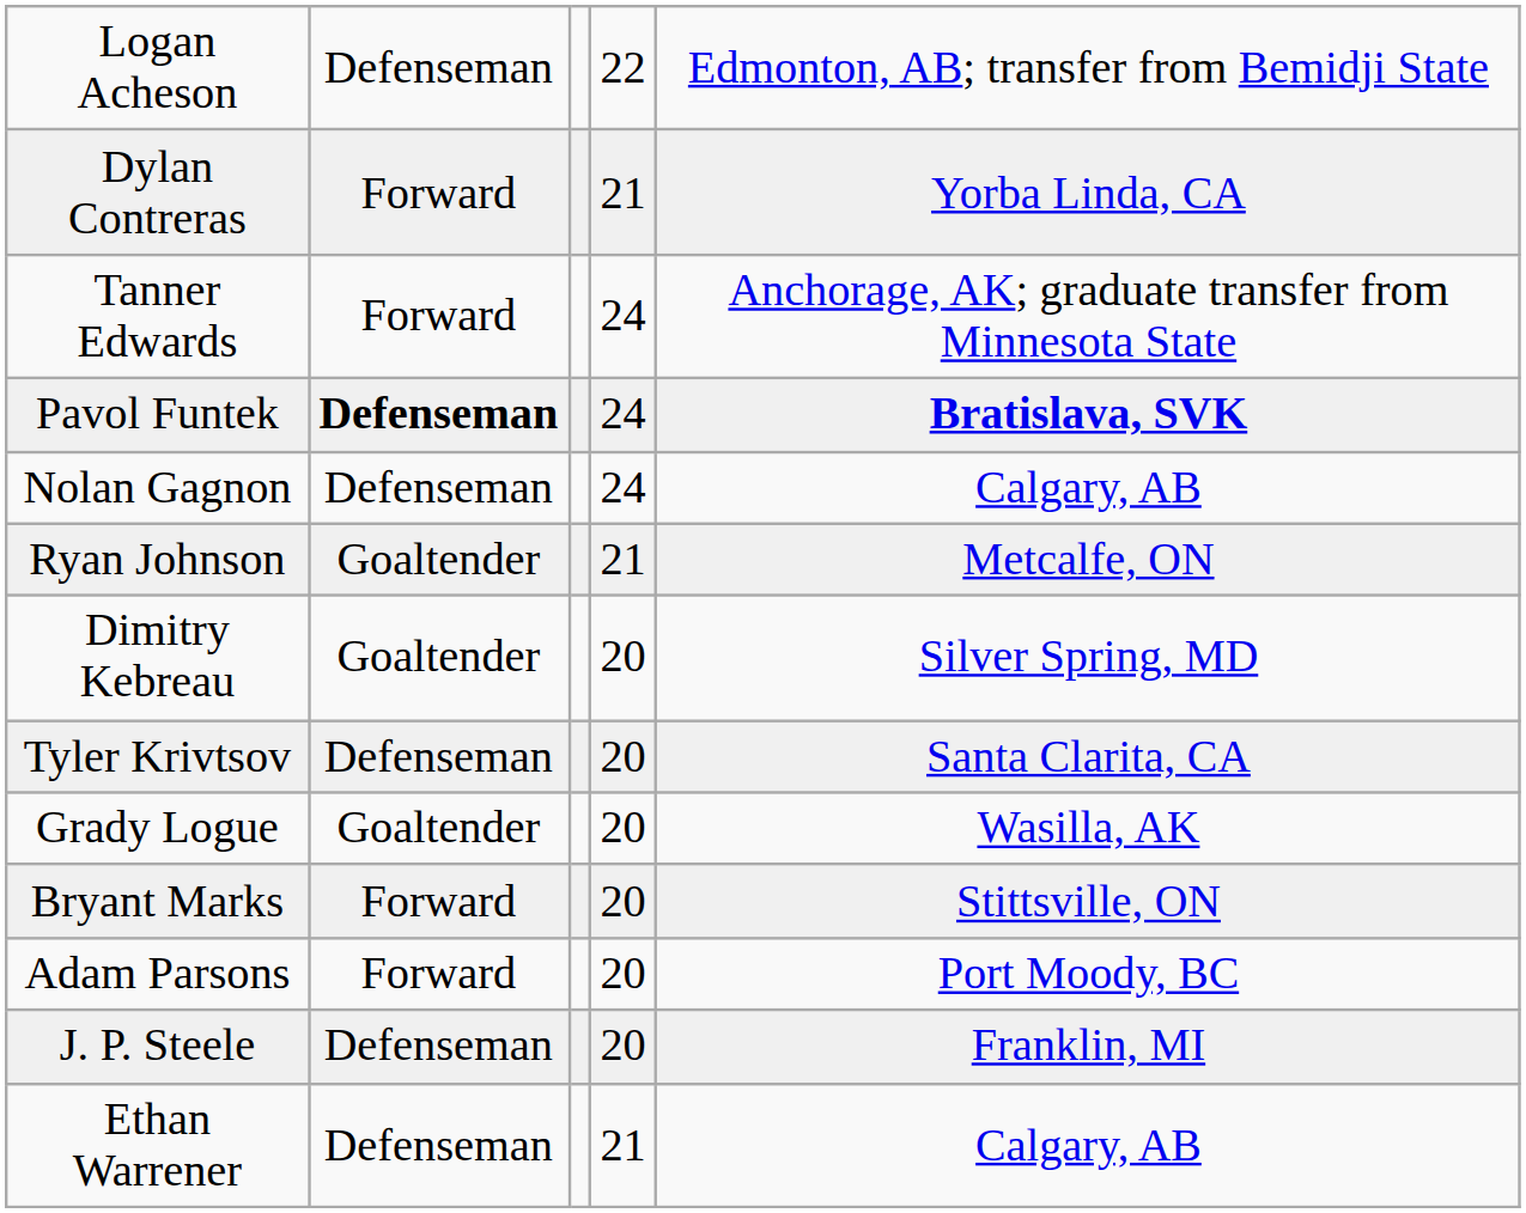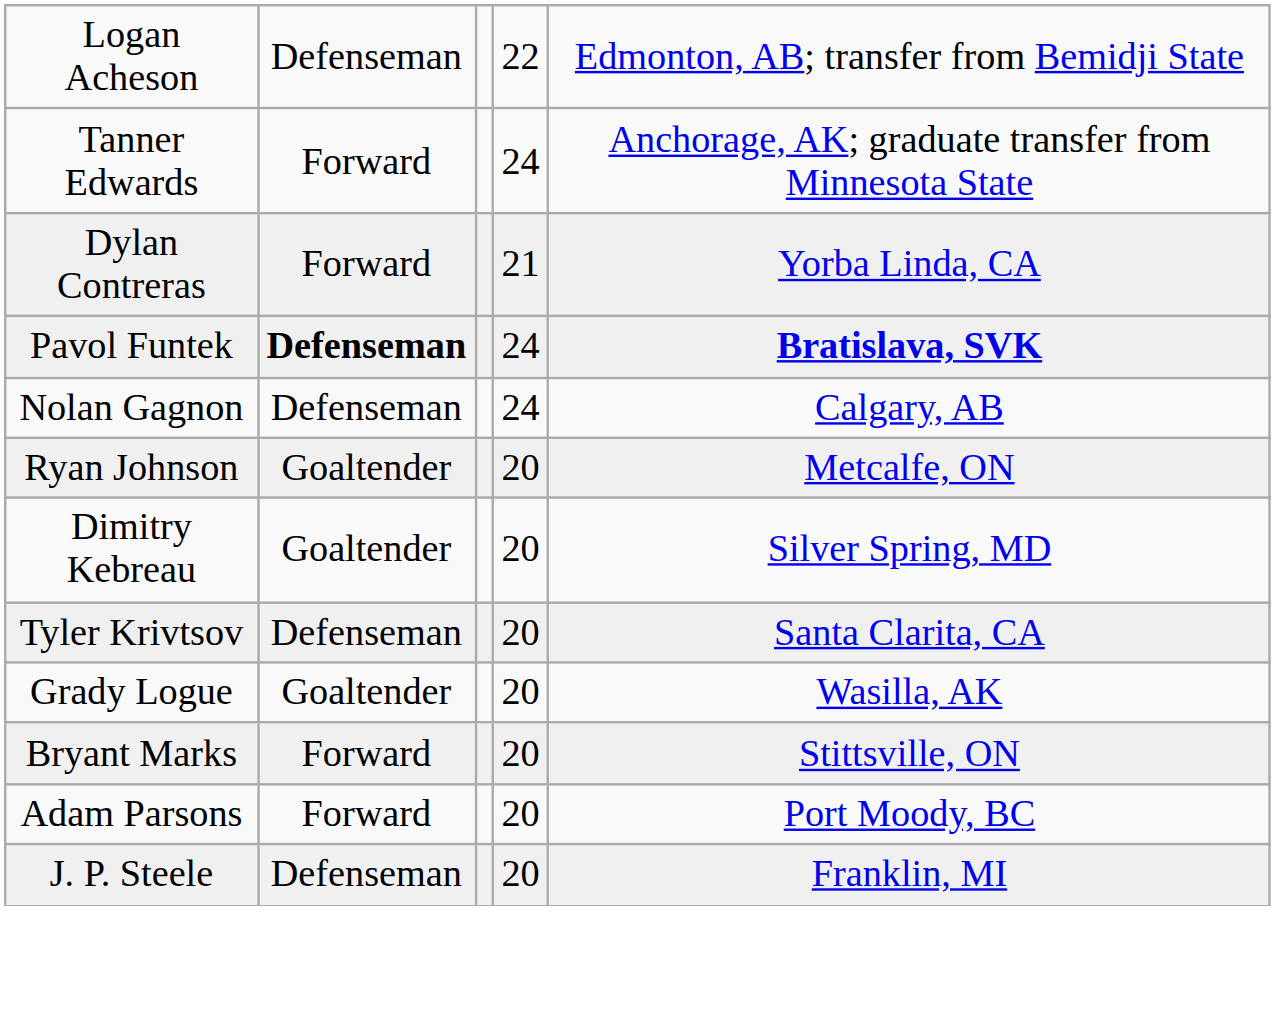rows swapped: Dylan Contreras <-> Tanner Edwards
Ryan Johnson | column 4: 21 -> 20
- row: Ethan Warrener | Defenseman | 21 | Calgary, AB
